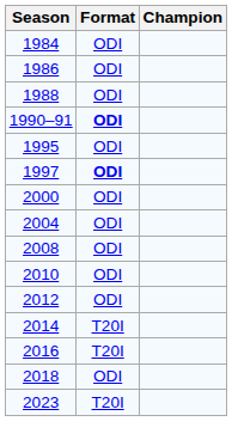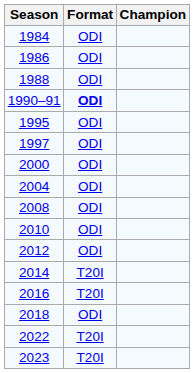1997 | Format: bold -> normal
+ row: 2022 | T20I
